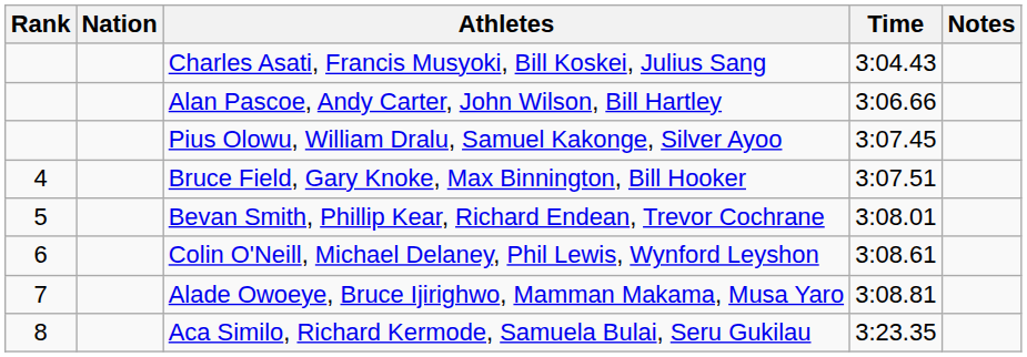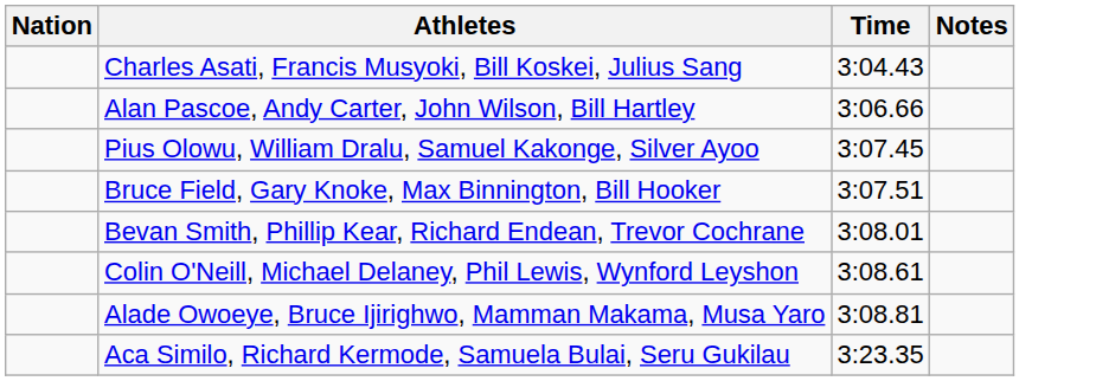- column: Rank | 4 | 5 | 6 | 7 | 8
